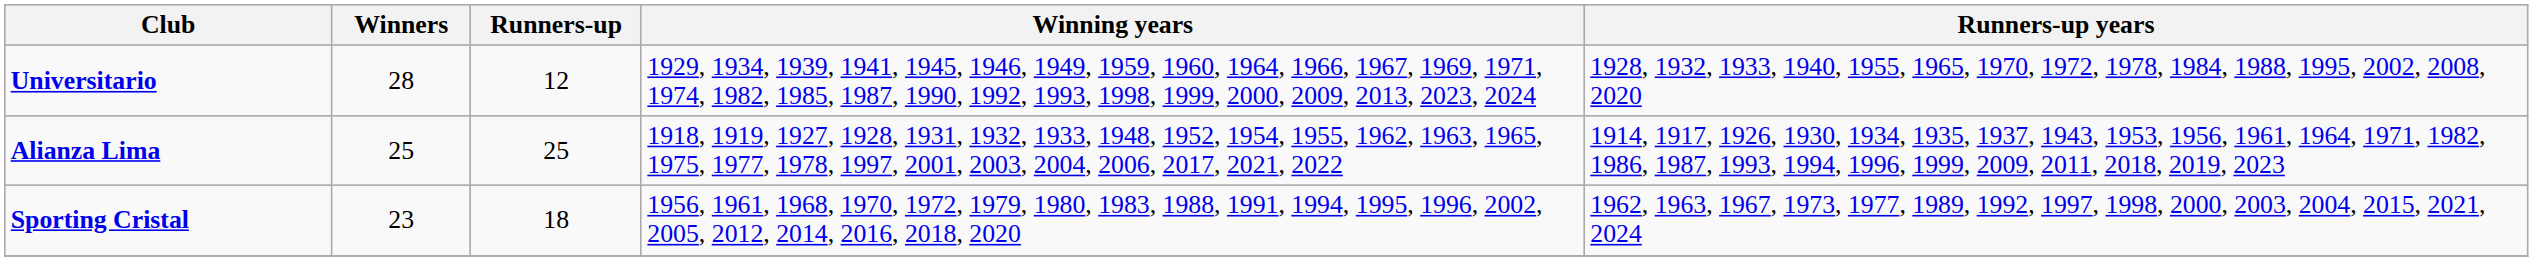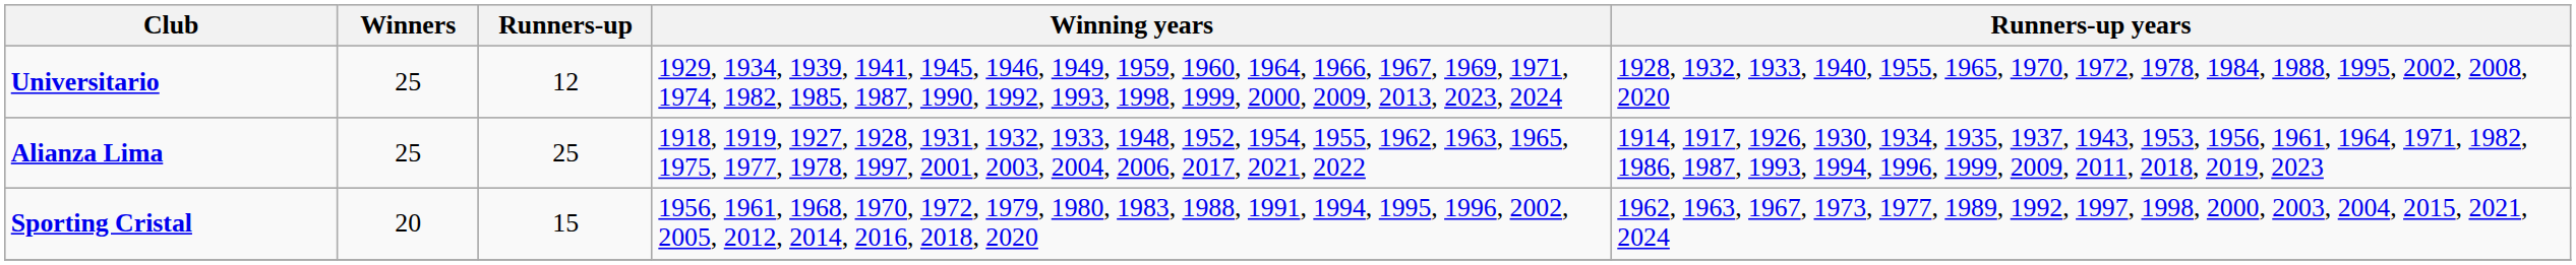Universitario | Winners: 28 -> 25
Sporting Cristal | Winners: 23 -> 20
Sporting Cristal | Runners-up: 18 -> 15
